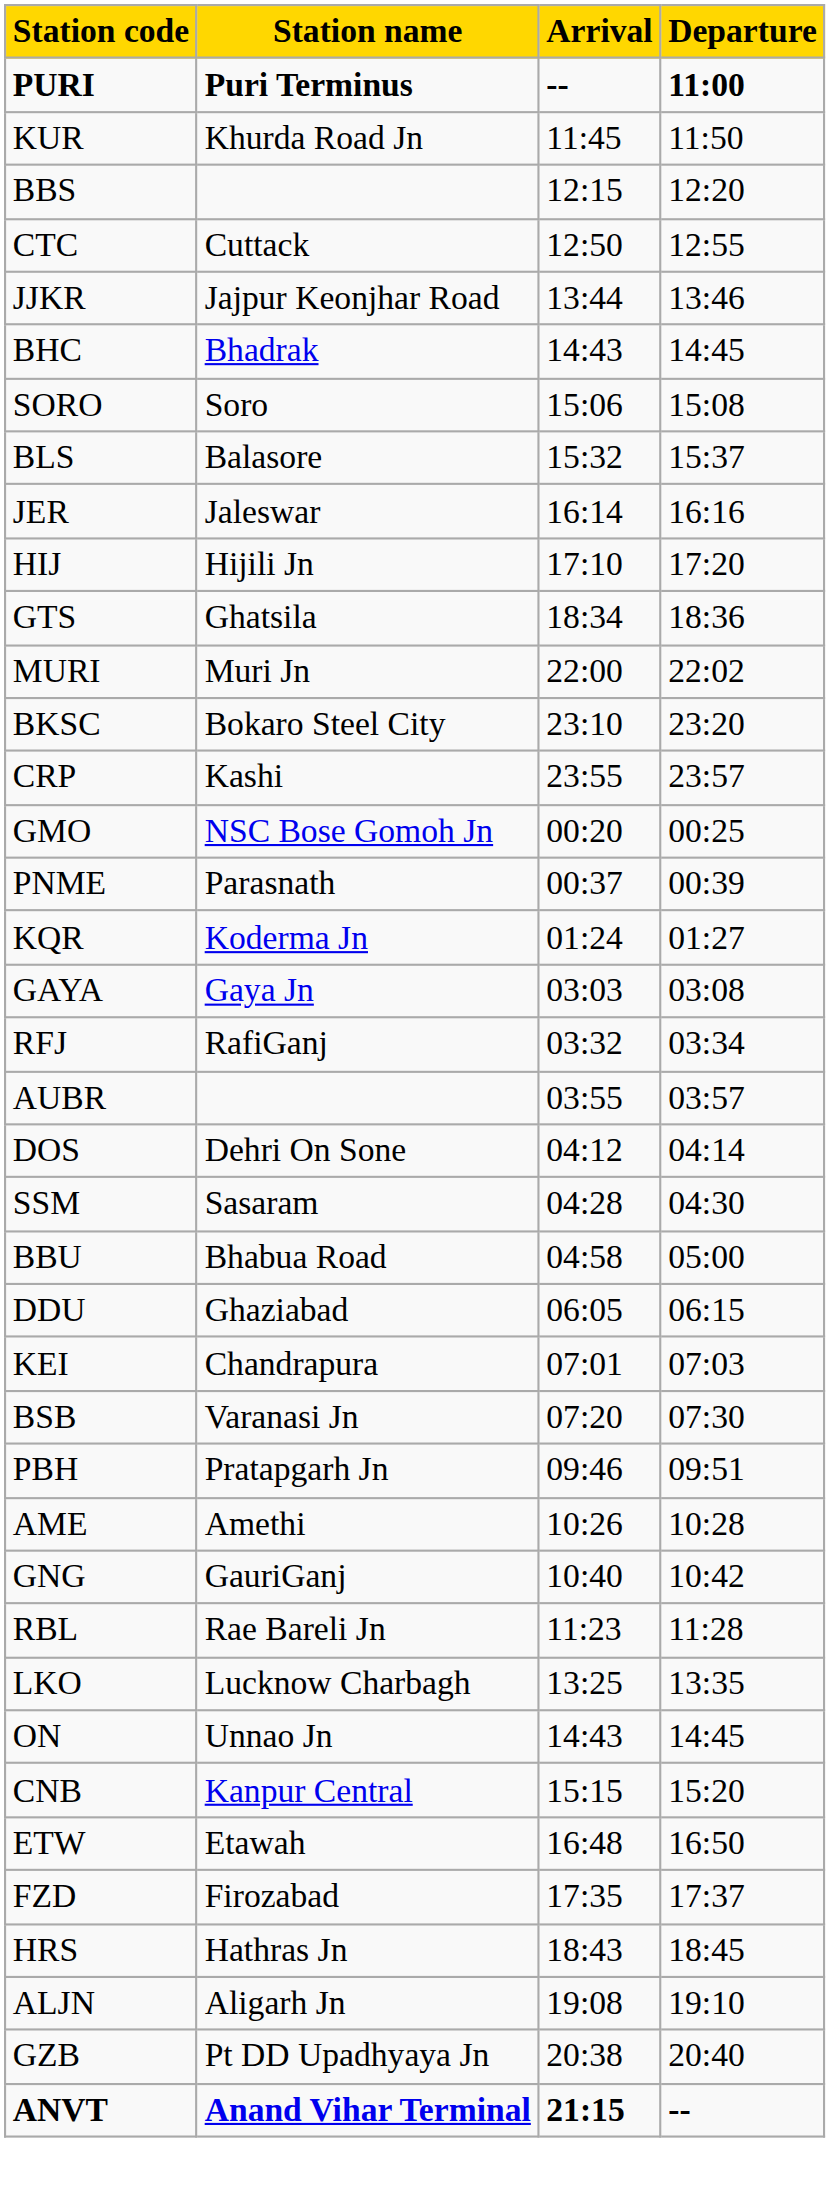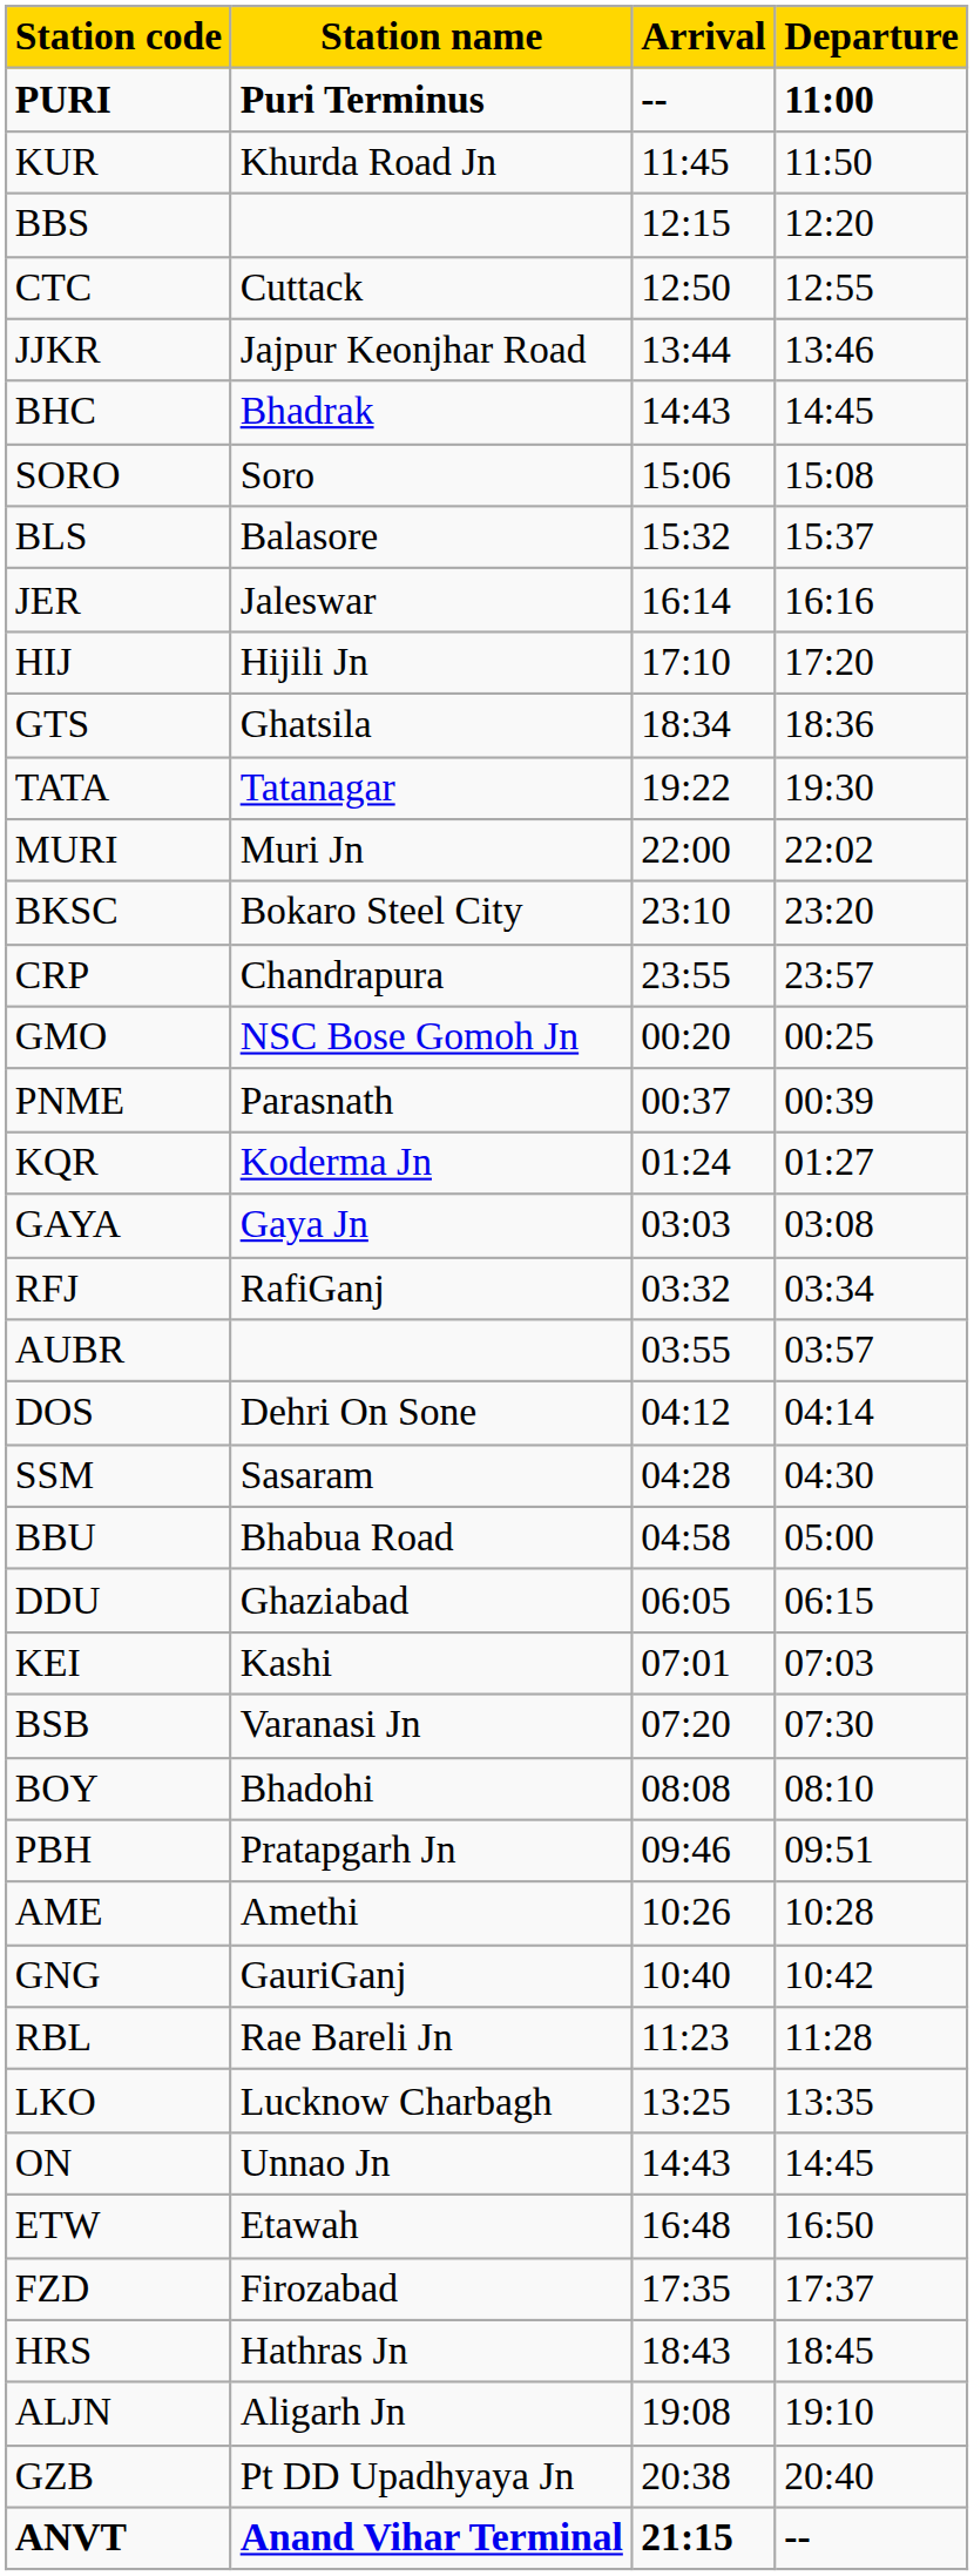+ row: TATA | Tatanagar | 19:22 | 19:30
CRP | Station name: Kashi -> Chandrapura
KEI | Station name: Chandrapura -> Kashi
+ row: BOY | Bhadohi | 08:08 | 08:10
- row: CNB | Kanpur Central | 15:15 | 15:20
